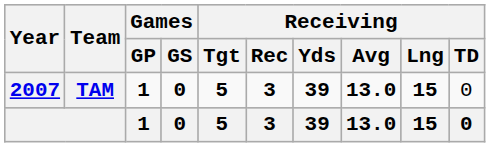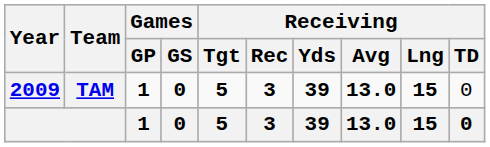TAM | Year: 2007 -> 2009
